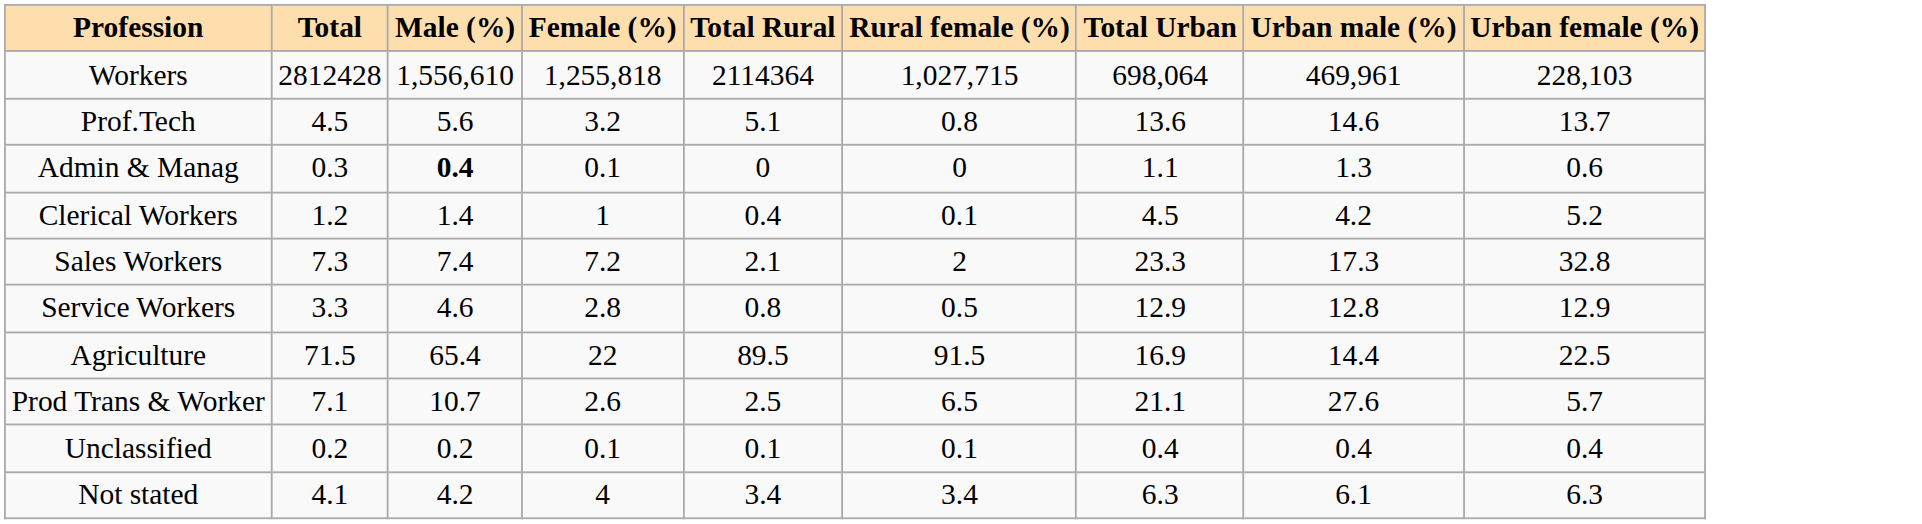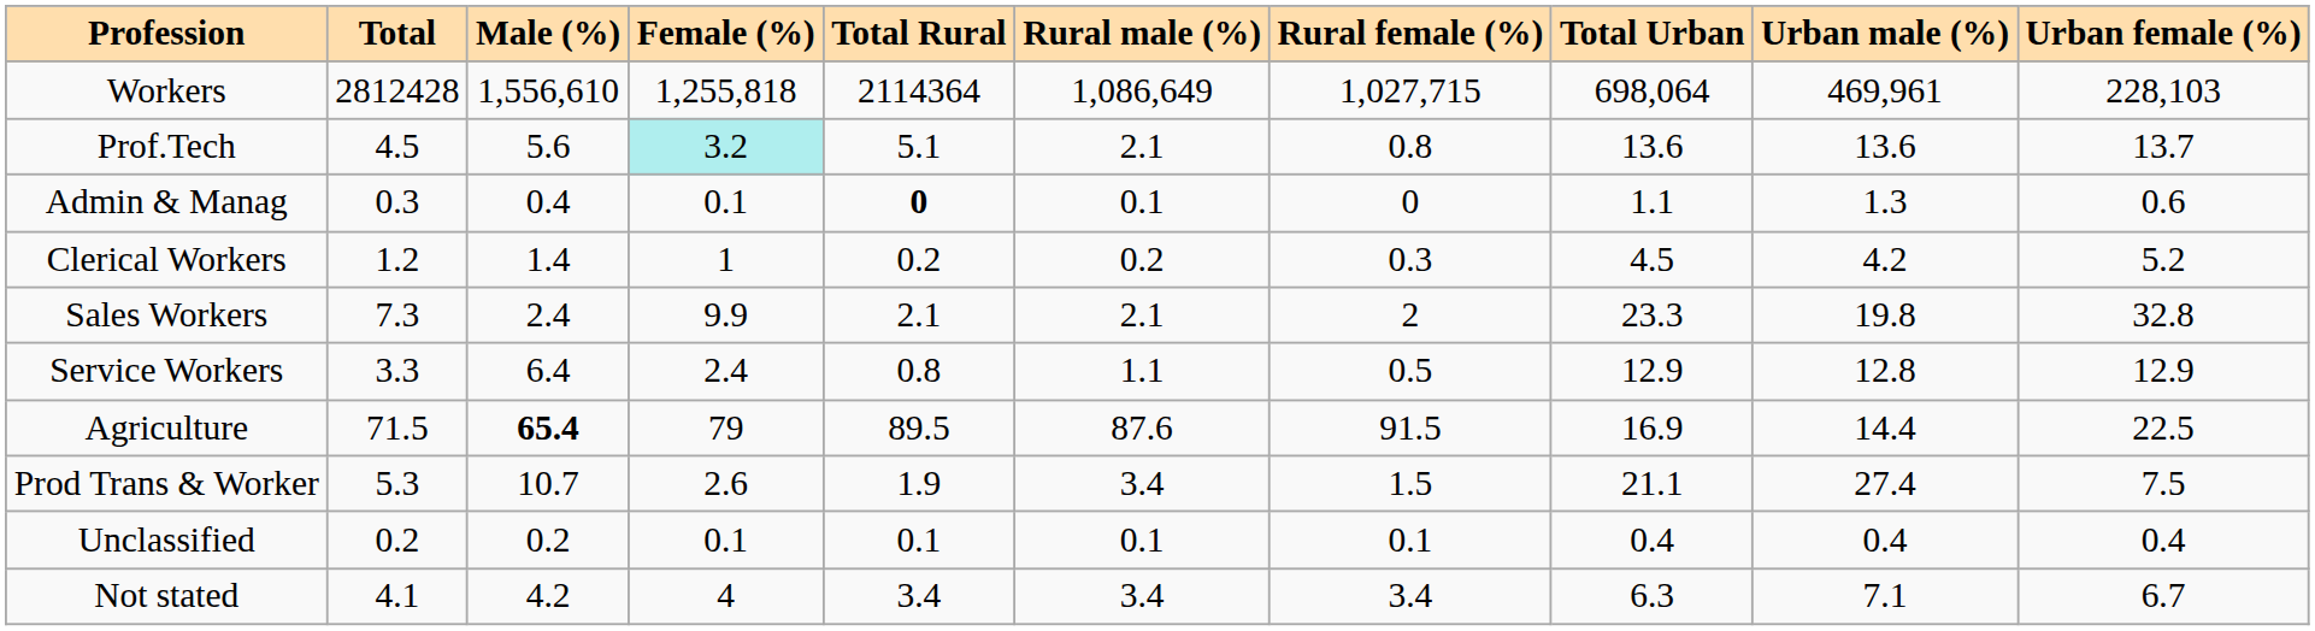+ column: Rural male (%) | 1,086,649 | 2.1 | 0.1 | 0.2 | 2.1 | 1.1 | 87.6 | 3.4 | 0.1 | 3.4
Prof.Tech | Female (%): no background -> paleturquoise background
Prof.Tech | Urban male (%): 14.6 -> 13.6
Admin & Manag | Male (%): bold -> normal
Admin & Manag | Total Rural: normal -> bold
Clerical Workers | Total Rural: 0.4 -> 0.2
Clerical Workers | Rural female (%): 0.1 -> 0.3
Sales Workers | Male (%): 7.4 -> 2.4
Sales Workers | Female (%): 7.2 -> 9.9
Sales Workers | Urban male (%): 17.3 -> 19.8
Service Workers | Male (%): 4.6 -> 6.4
Service Workers | Female (%): 2.8 -> 2.4
Agriculture | Male (%): normal -> bold
Agriculture | Female (%): 22 -> 79
Prod Trans & Worker | Total: 7.1 -> 5.3
Prod Trans & Worker | Total Rural: 2.5 -> 1.9
Prod Trans & Worker | Rural female (%): 6.5 -> 1.5
Prod Trans & Worker | Urban male (%): 27.6 -> 27.4
Prod Trans & Worker | Urban female (%): 5.7 -> 7.5
Not stated | Urban male (%): 6.1 -> 7.1
Not stated | Urban female (%): 6.3 -> 6.7
